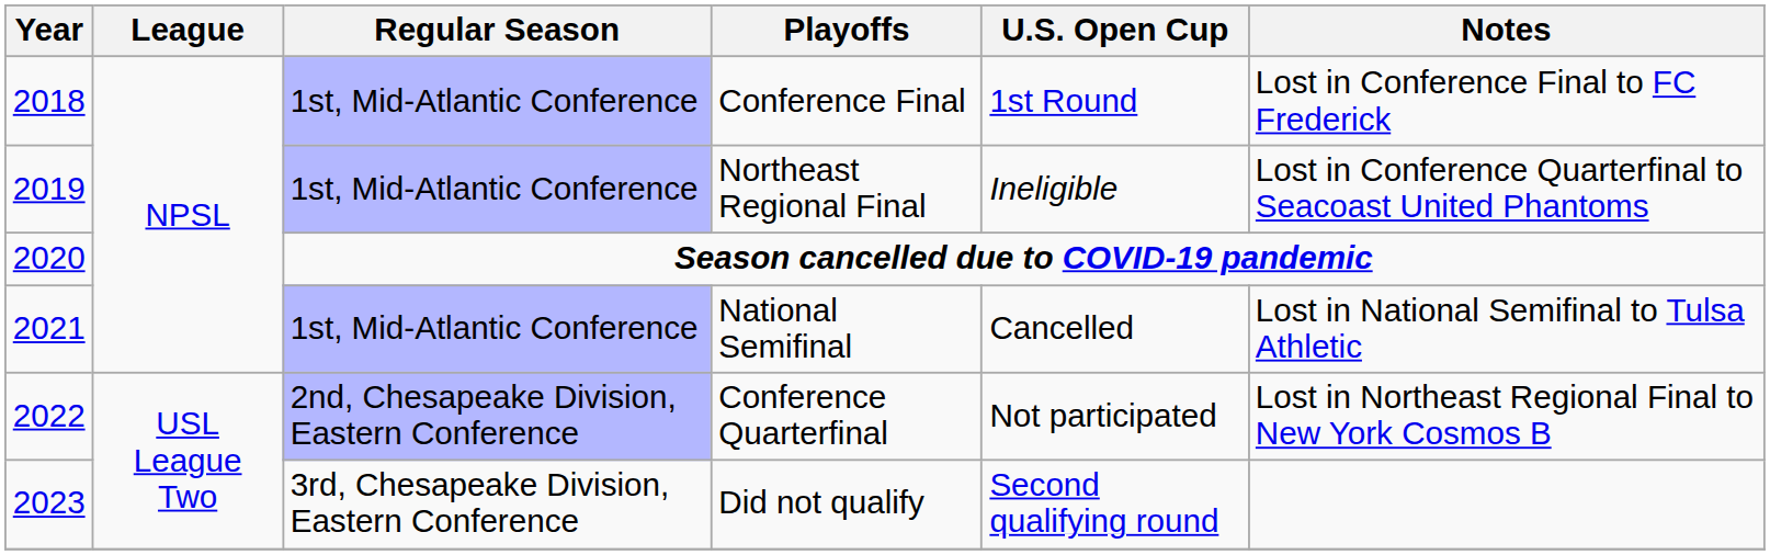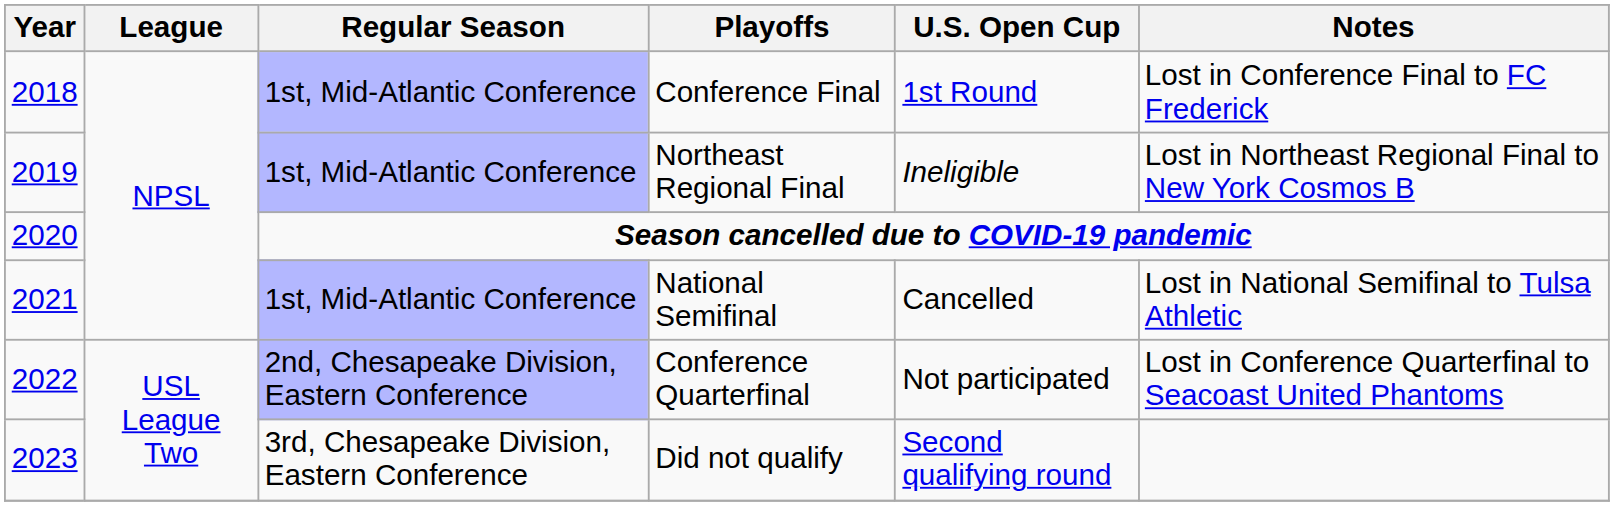Northeast Regional Final | Notes: Lost in Conference Quarterfinal to Seacoast United Phantoms -> Lost in Northeast Regional Final to New York Cosmos B
Conference Quarterfinal | Notes: Lost in Northeast Regional Final to New York Cosmos B -> Lost in Conference Quarterfinal to Seacoast United Phantoms
